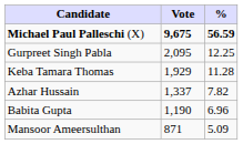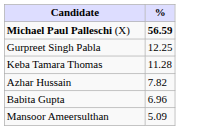- column: Vote | 9,675 | 2,095 | 1,929 | 1,337 | 1,190 | 871
